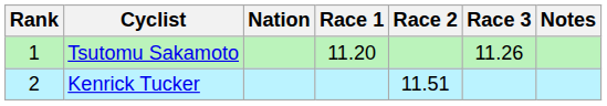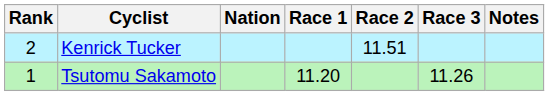rows swapped: Tsutomu Sakamoto <-> Kenrick Tucker
